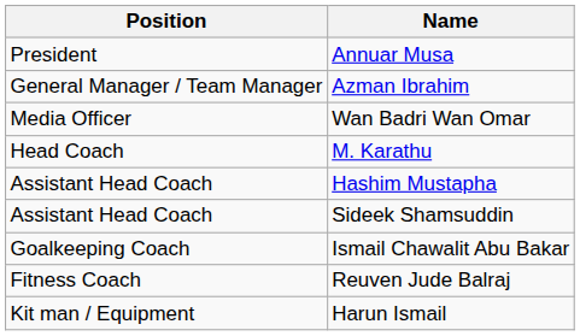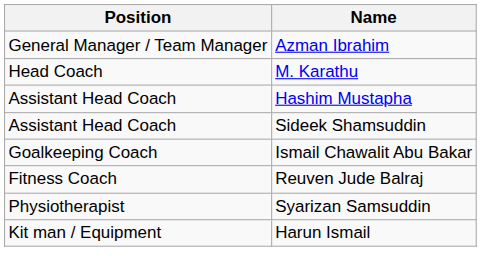- row: President | Annuar Musa
- row: Media Officer | Wan Badri Wan Omar
+ row: Physiotherapist | Syarizan Samsuddin
